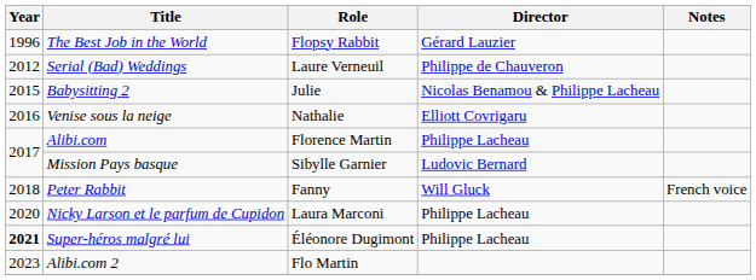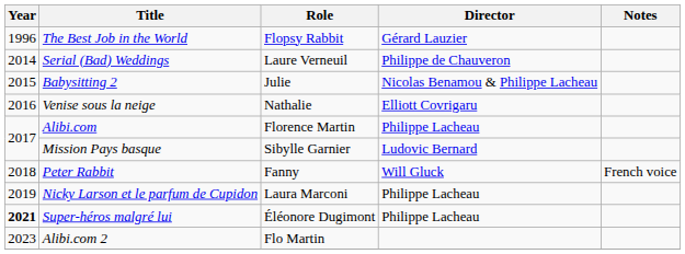Serial (Bad) Weddings | Year: 2012 -> 2014
Nicky Larson et le parfum de Cupidon | Year: 2020 -> 2019
